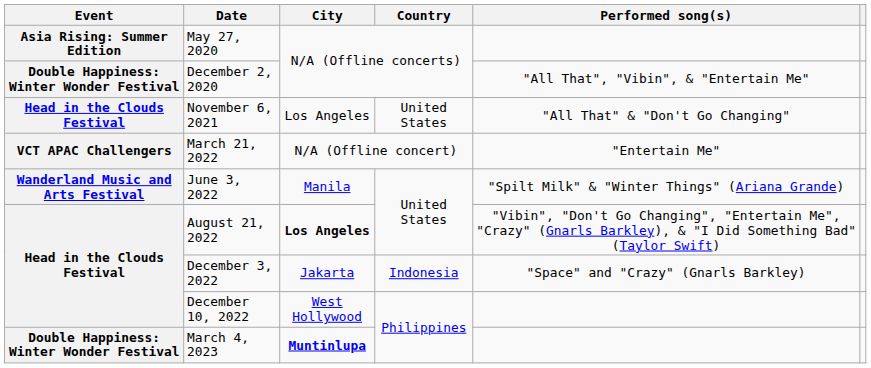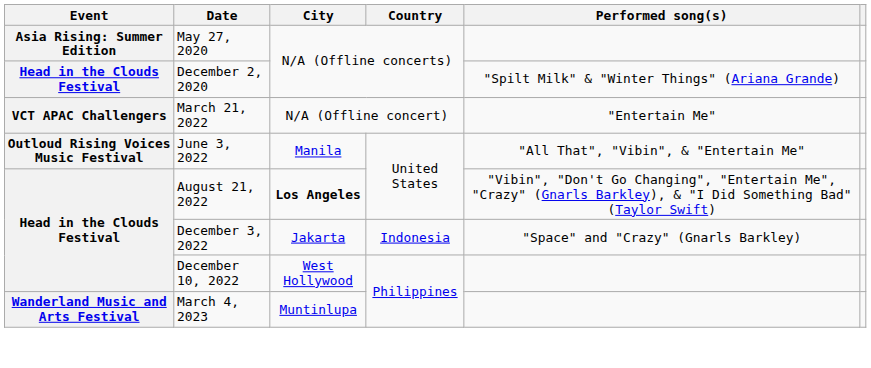December 2, 2020 | Event: Double Happiness: Winter Wonder Festival -> Head in the Clouds Festival
December 2, 2020 | Performed song(s): "All That", "Vibin", & "Entertain Me" -> "Spilt Milk" & "Winter Things" (Ariana Grande)
- row: Head in the Clouds Festival | November 6, 2021 | Los Angeles | United States | "All That" & "Don't Go Changing"
June 3, 2022 | Event: Wanderland Music and Arts Festival -> Outloud Rising Voices Music Festival
June 3, 2022 | Performed song(s): "Spilt Milk" & "Winter Things" (Ariana Grande) -> "All That", "Vibin", & "Entertain Me"
March 4, 2023 | Event: Double Happiness: Winter Wonder Festival -> Wanderland Music and Arts Festival
March 4, 2023 | City: bold -> normal
